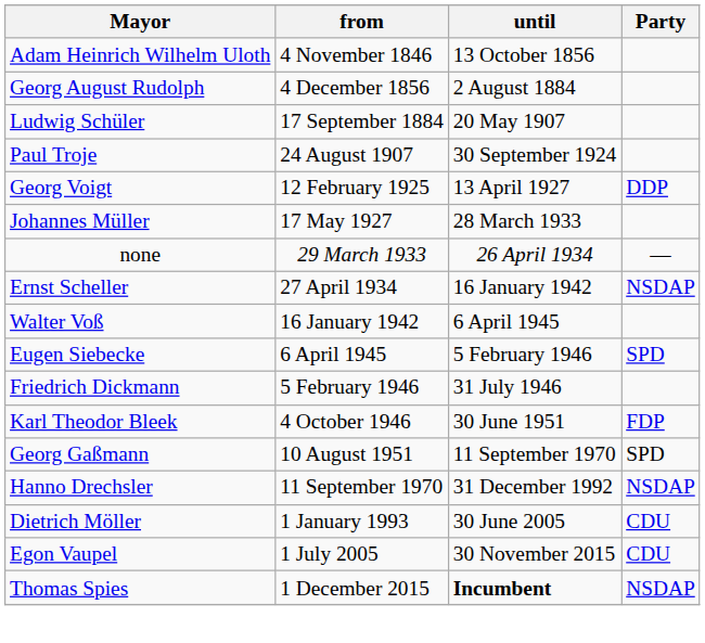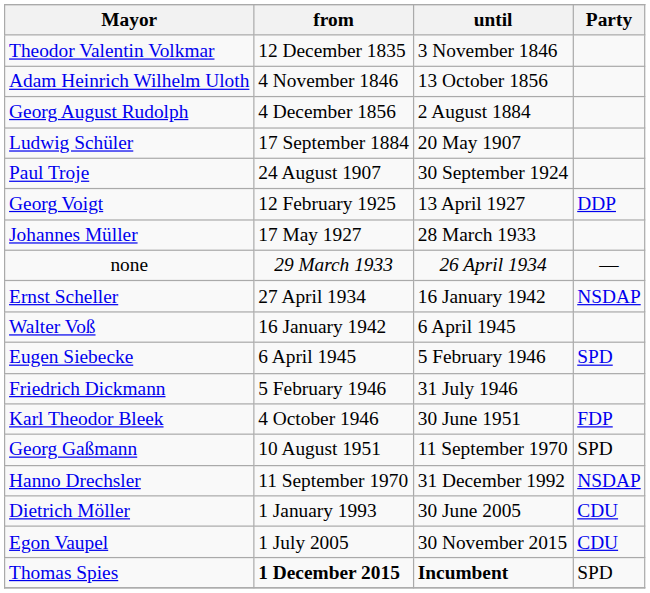+ row: Theodor Valentin Volkmar | 12 December 1835 | 3 November 1846
Thomas Spies | from: normal -> bold
Thomas Spies | Party: NSDAP -> SPD
